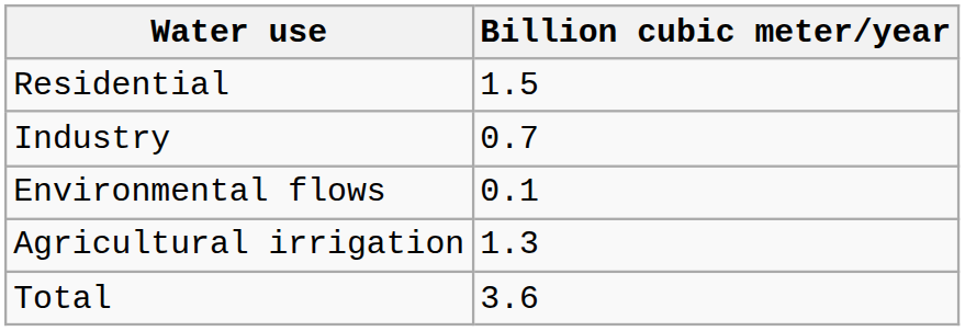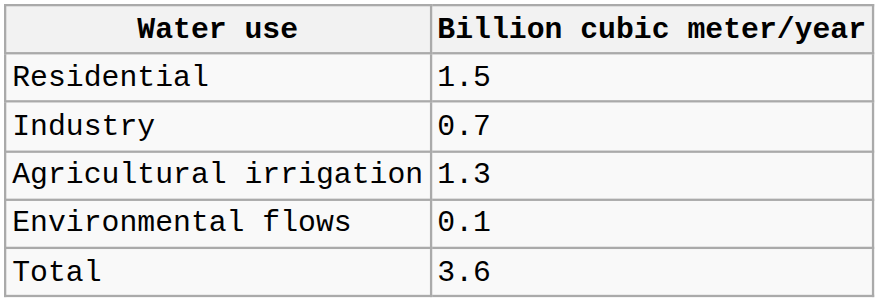rows swapped: Agricultural irrigation <-> Environmental flows
